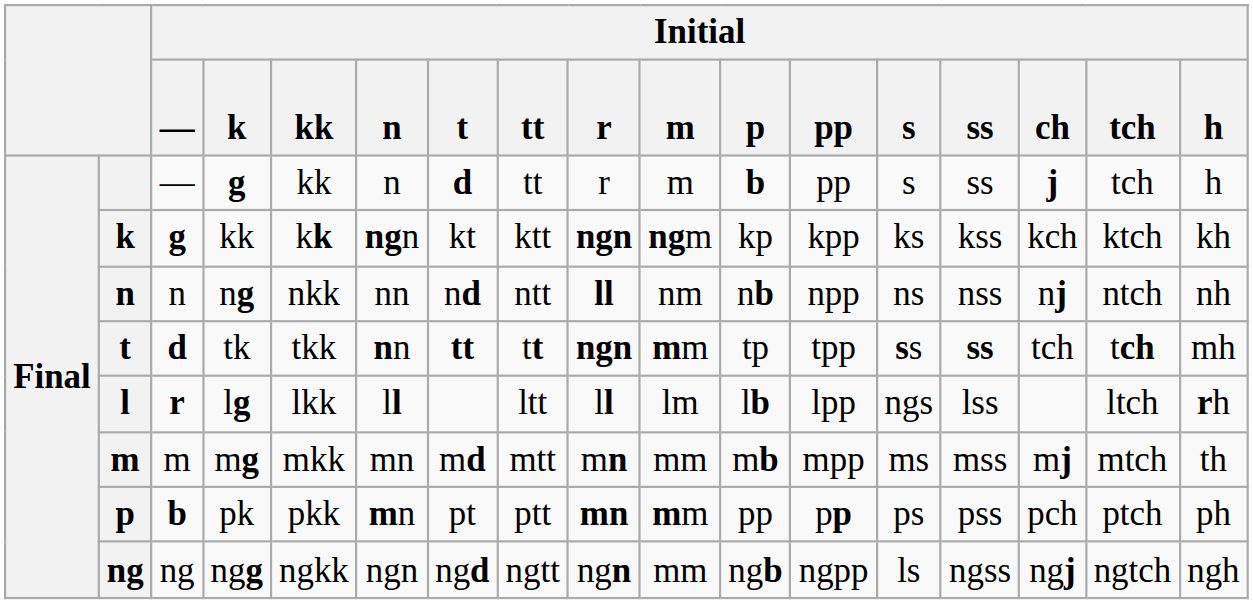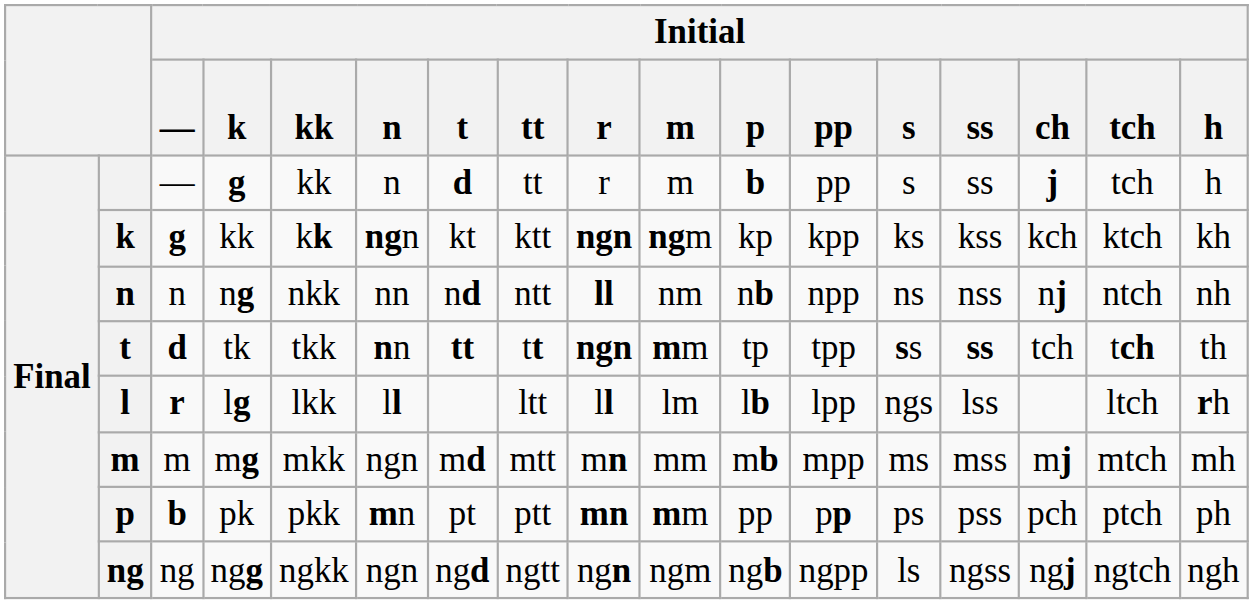tk | Initial / h: mh -> th
mg | Initial / n: mn -> ngn
mg | Initial / h: th -> mh
ngg | Initial / m: mm -> ngm
